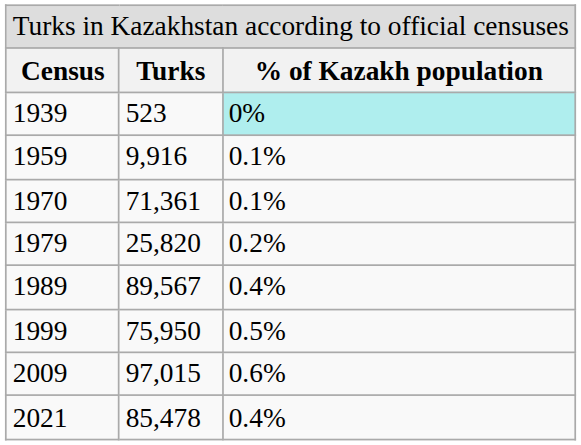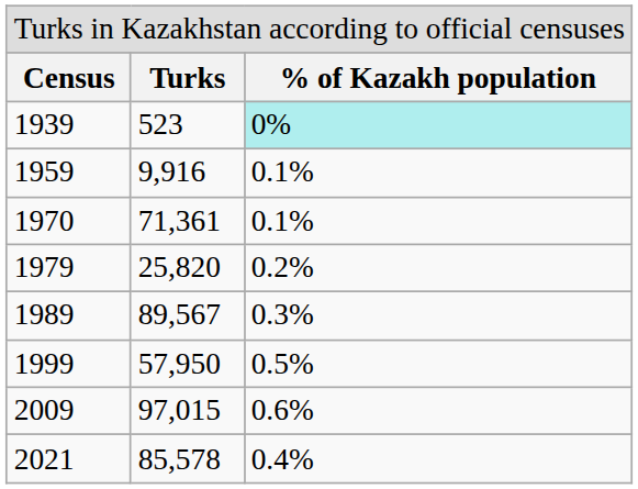1989 | column 3: 0.4% -> 0.3%
1999 | column 2: 75,950 -> 57,950
2021 | column 2: 85,478 -> 85,578
